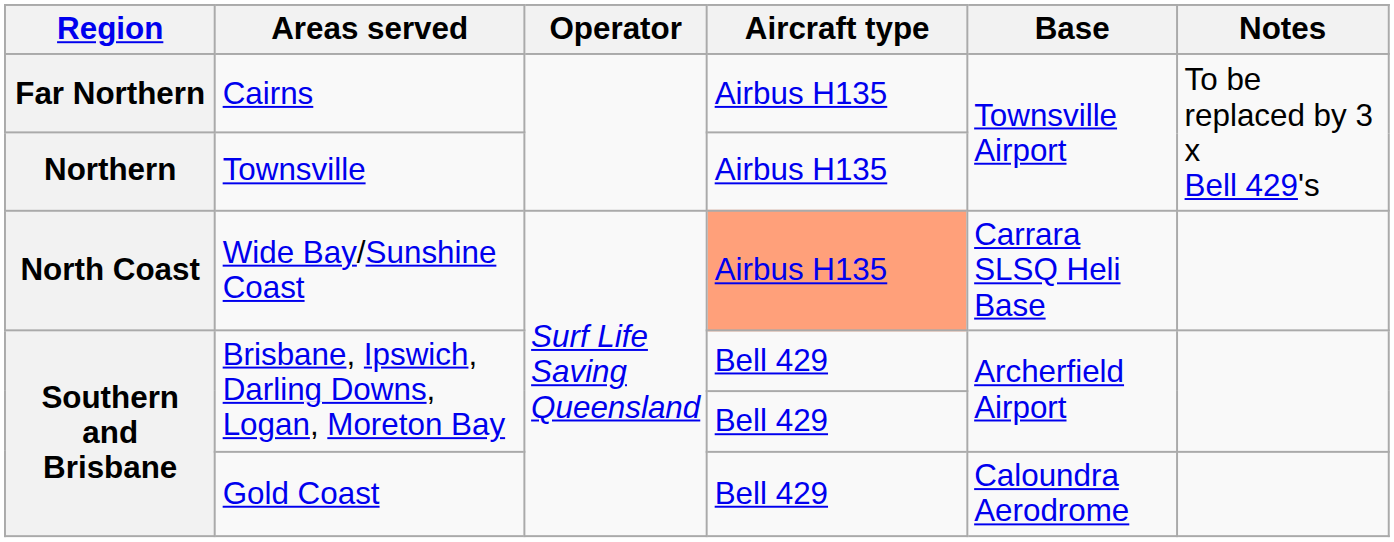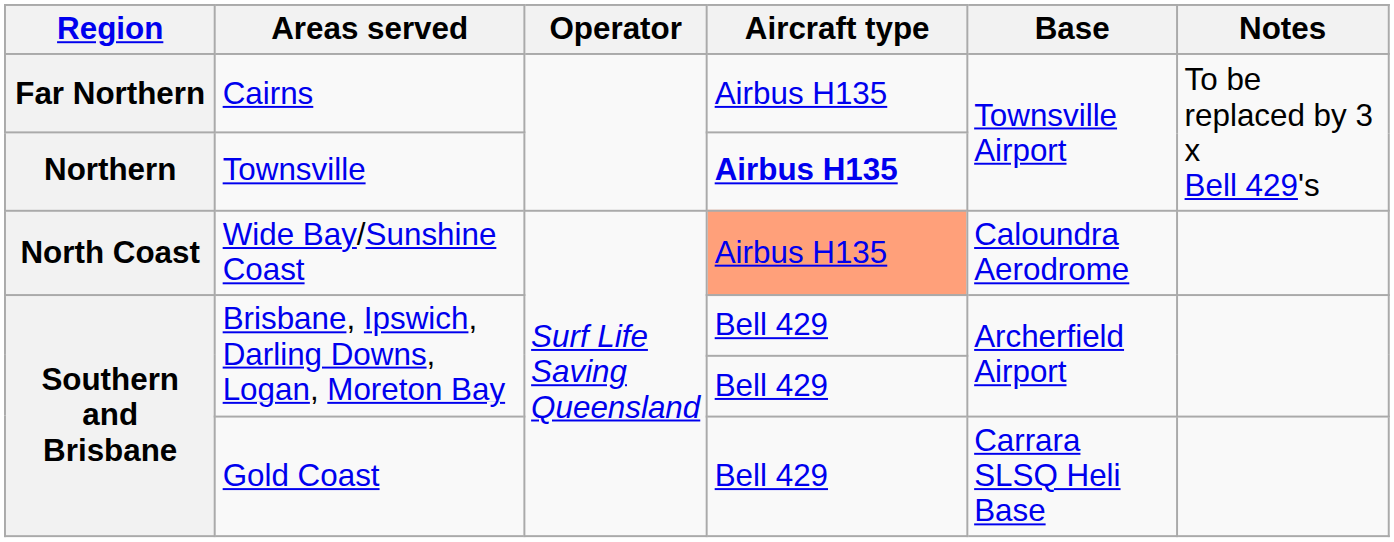Townsville | Aircraft type: normal -> bold
Wide Bay/Sunshine Coast | Base: Carrara SLSQ Heli Base -> Caloundra Aerodrome
Gold Coast | Base: Caloundra Aerodrome -> Carrara SLSQ Heli Base
